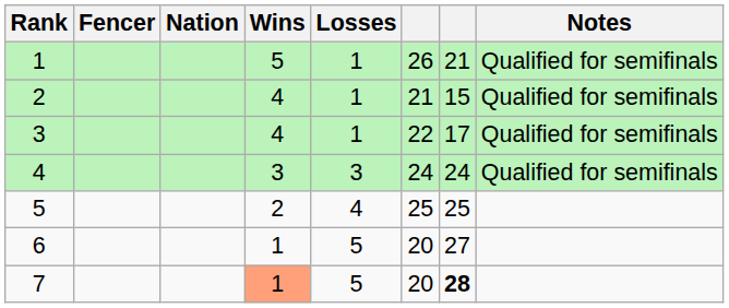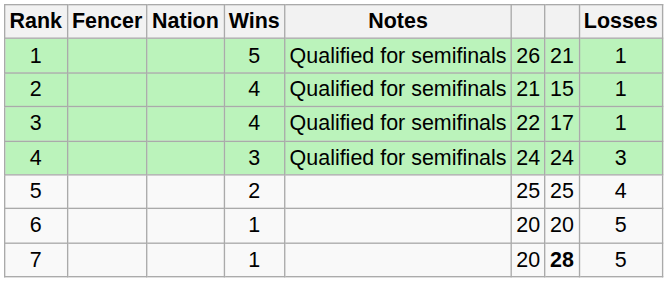columns swapped: Losses <-> Notes
6 | column 7: 27 -> 20
7 | Wins: lightsalmon background -> no background
